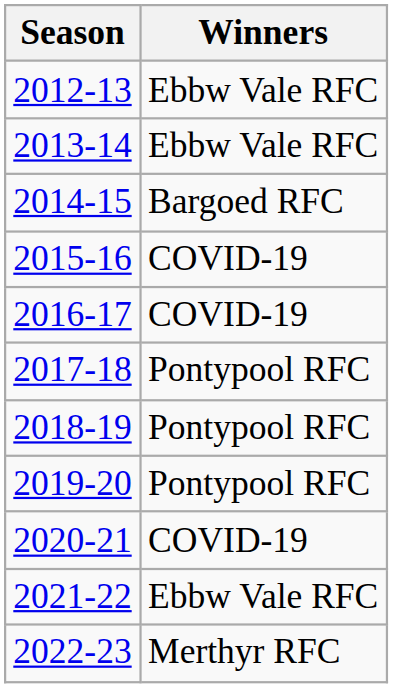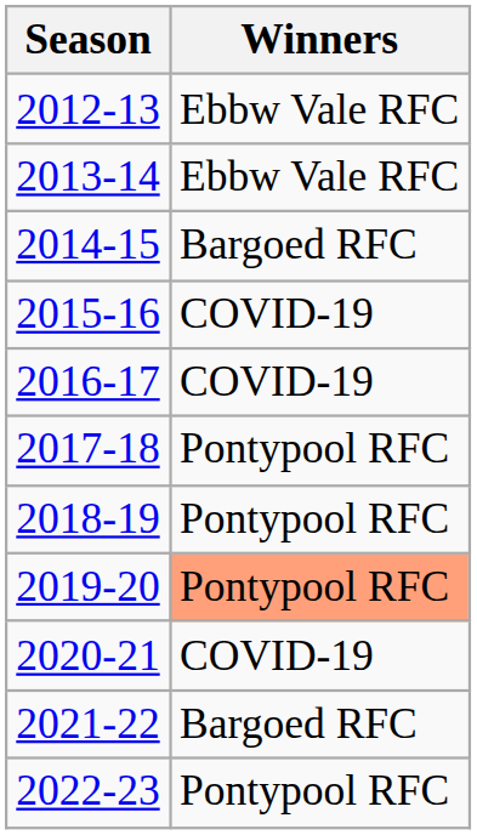2019-20 | Winners: no background -> lightsalmon background
2021-22 | Winners: Ebbw Vale RFC -> Bargoed RFC
2022-23 | Winners: Merthyr RFC -> Pontypool RFC
